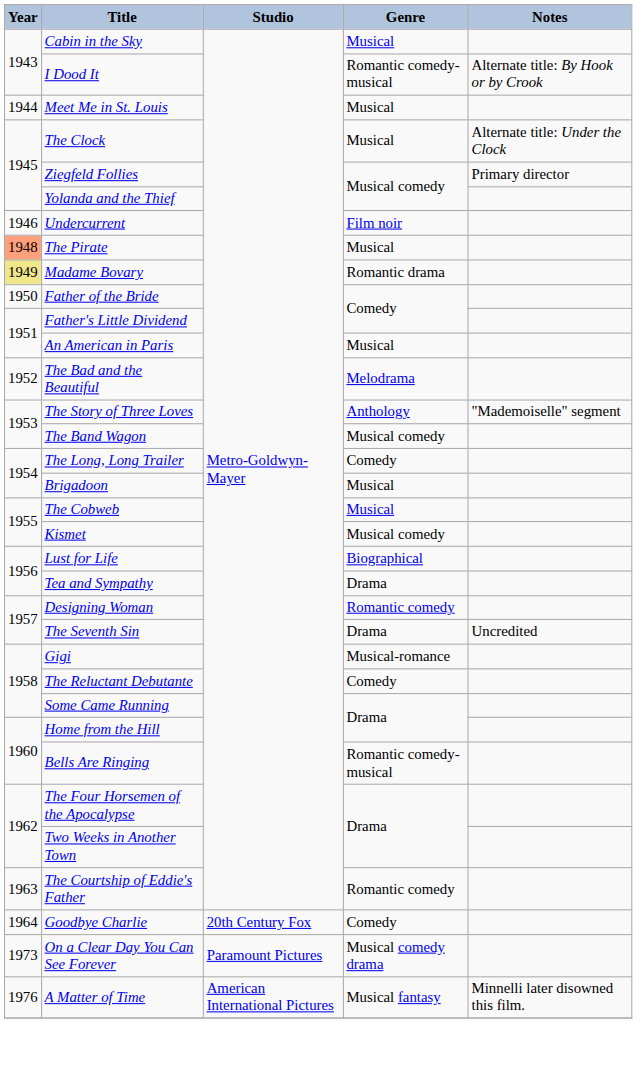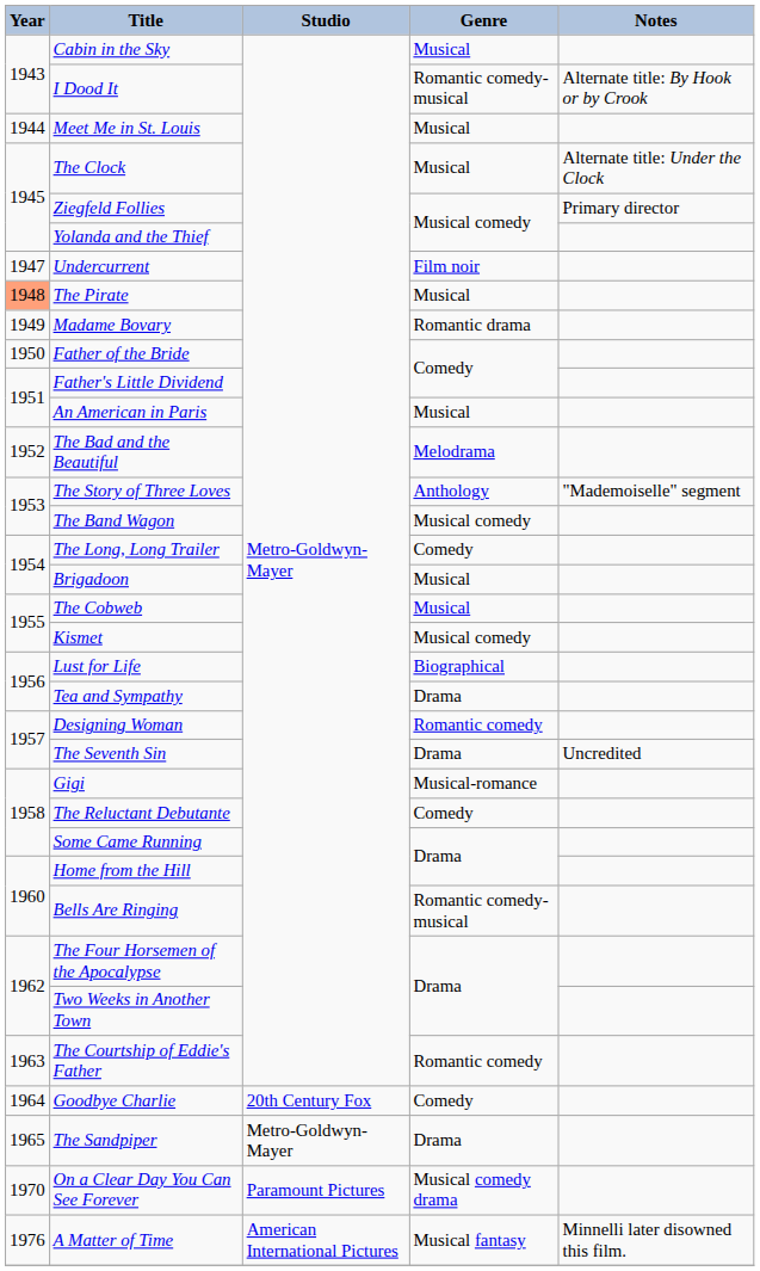Undercurrent | Year: 1946 -> 1947
Madame Bovary | Year: khaki background -> no background
+ row: 1965 | The Sandpiper | Metro-Goldwyn-Mayer | Drama
On a Clear Day You Can See Forever | Year: 1973 -> 1970
